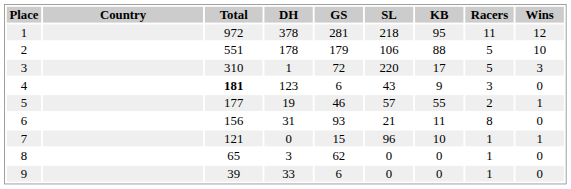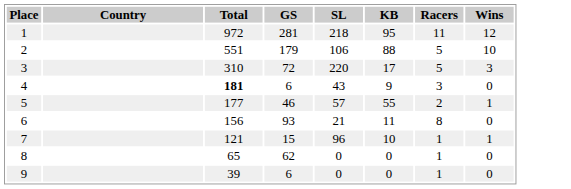- column: DH | 378 | 178 | 1 | 123 | 19 | 31 | 0 | 3 | 33
